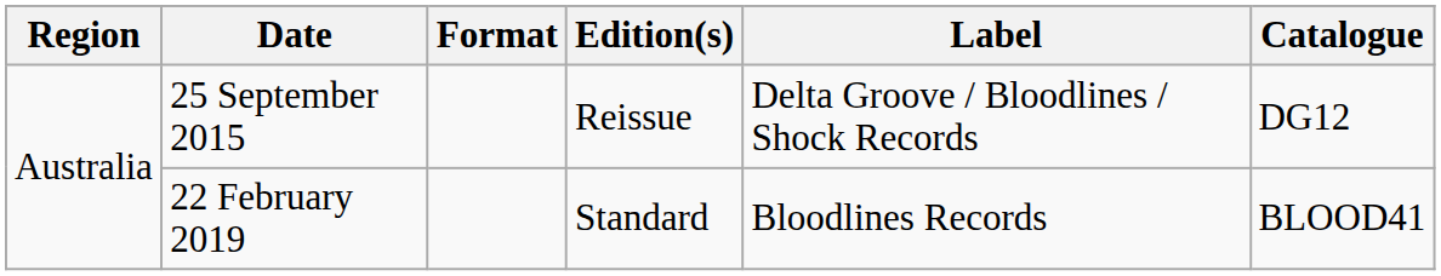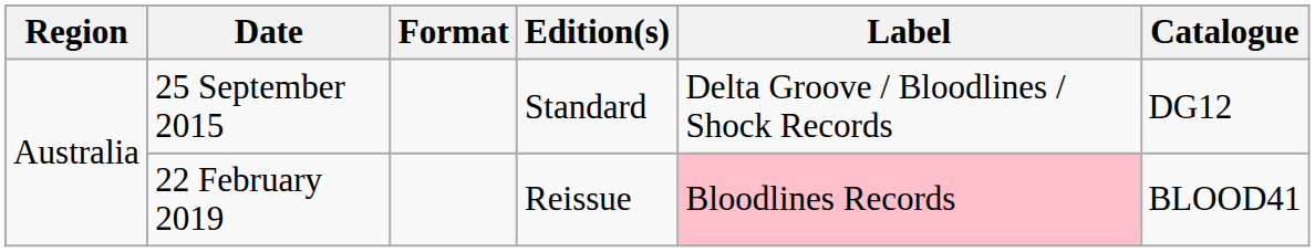25 September 2015 | Edition(s): Reissue -> Standard
22 February 2019 | Edition(s): Standard -> Reissue
22 February 2019 | Label: no background -> pink background
